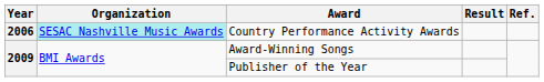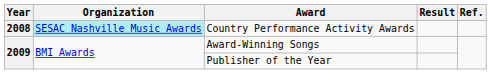Country Performance Activity Awards | Year: 2006 -> 2008
